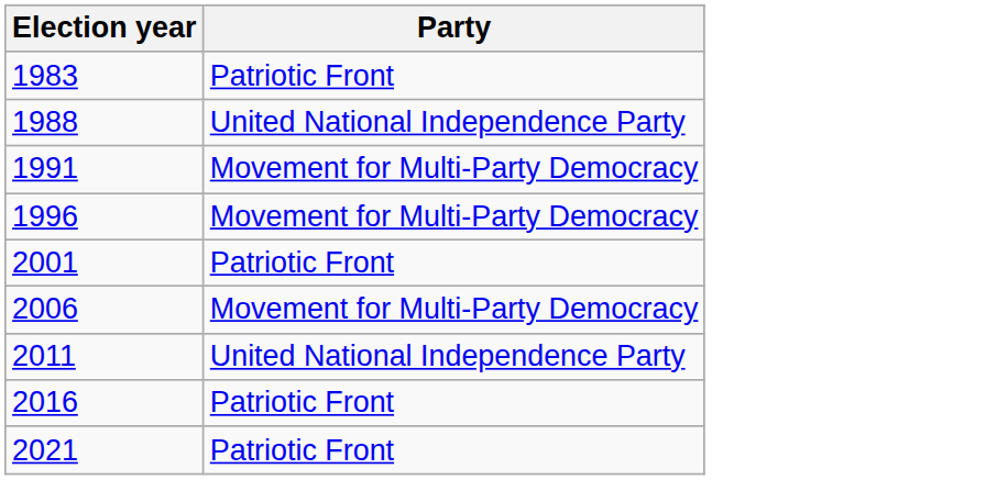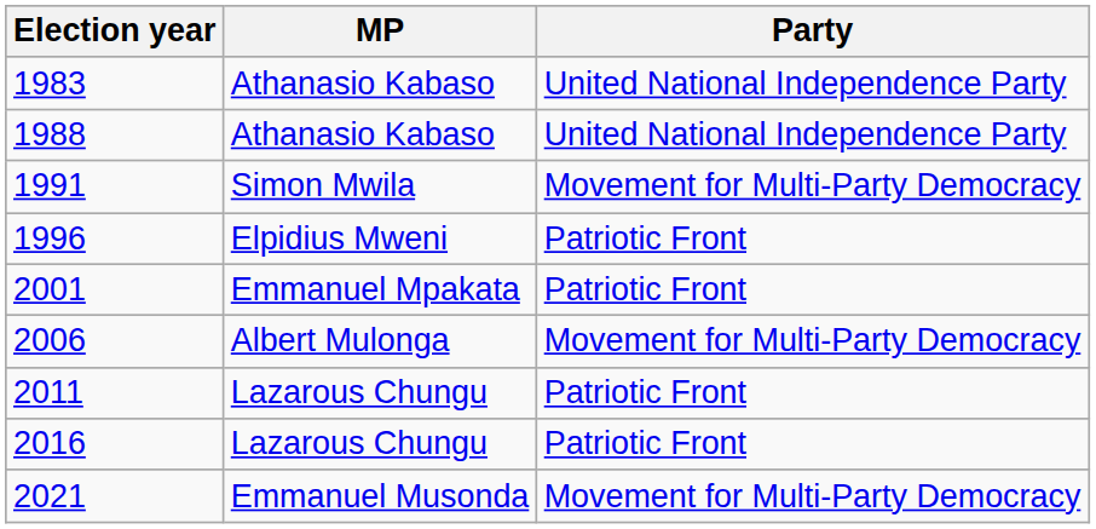+ column: MP | Athanasio Kabaso | Athanasio Kabaso | Simon Mwila | Elpidius Mweni | Emmanuel Mpakata | Albert Mulonga | Lazarous Chungu | Lazarous Chungu | Emmanuel Musonda
1983 | Party: Patriotic Front -> United National Independence Party
1996 | Party: Movement for Multi-Party Democracy -> Patriotic Front
2011 | Party: United National Independence Party -> Patriotic Front
2021 | Party: Patriotic Front -> Movement for Multi-Party Democracy
